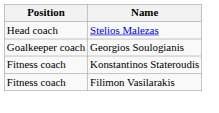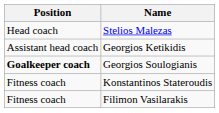+ row: Assistant head coach | Georgios Ketikidis
Georgios Soulogianis | Position: normal -> bold
